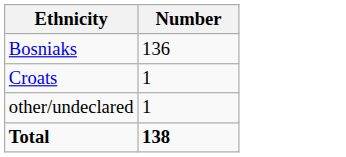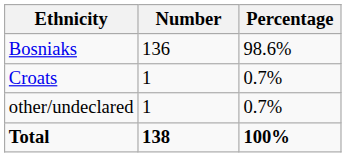+ column: Percentage | 98.6% | 0.7% | 0.7% | 100%
